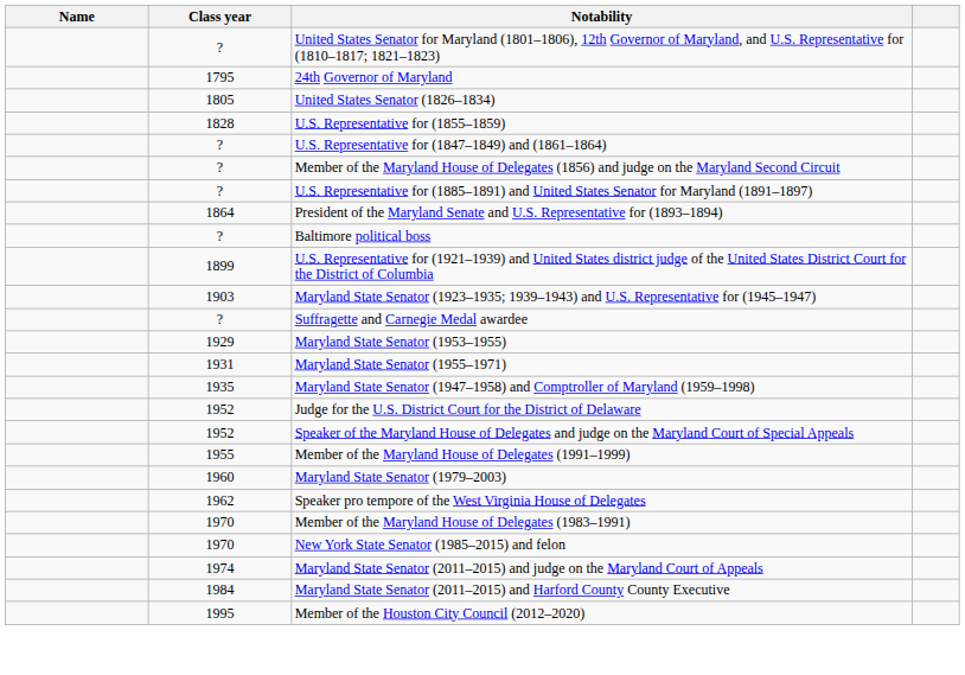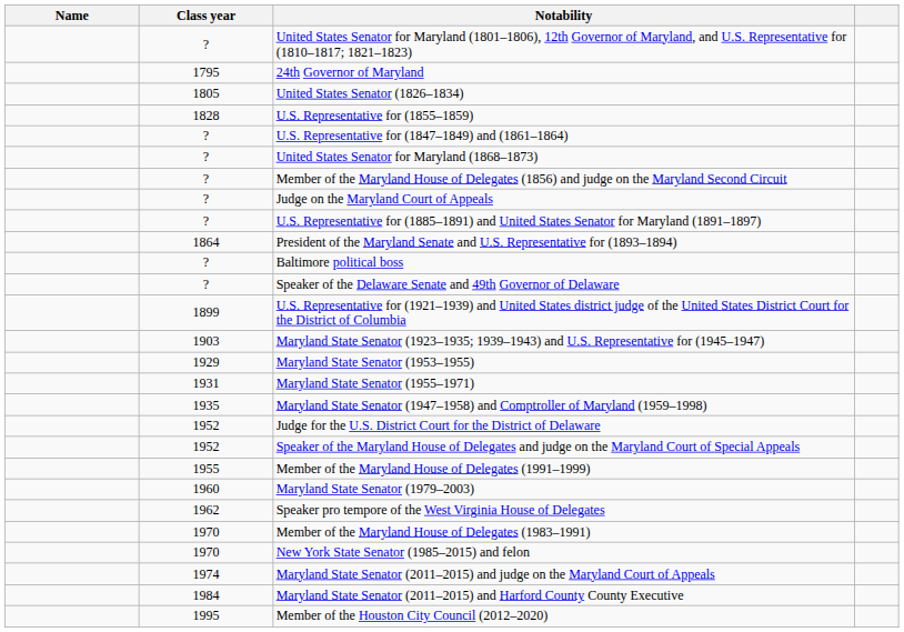+ row: ? | United States Senator for Maryland (1868–1873)
+ row: ? | Judge on the Maryland Court of Appeals
+ row: ? | Speaker of the Delaware Senate and 49th Governor of Delaware
- row: ? | Suffragette and Carnegie Medal awardee
